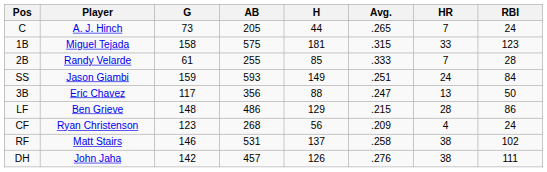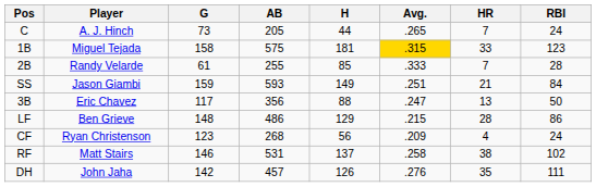1B | Avg.: no background -> gold background
SS | HR: 24 -> 21
DH | HR: 38 -> 35
